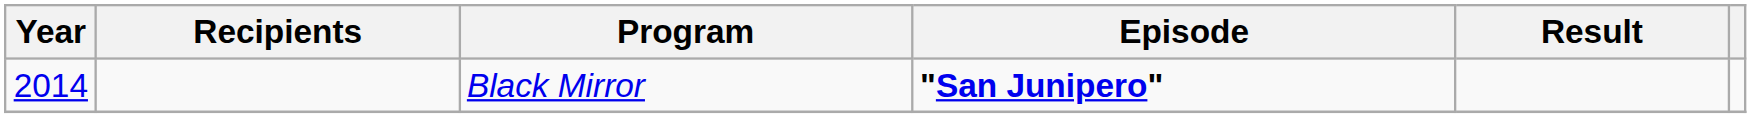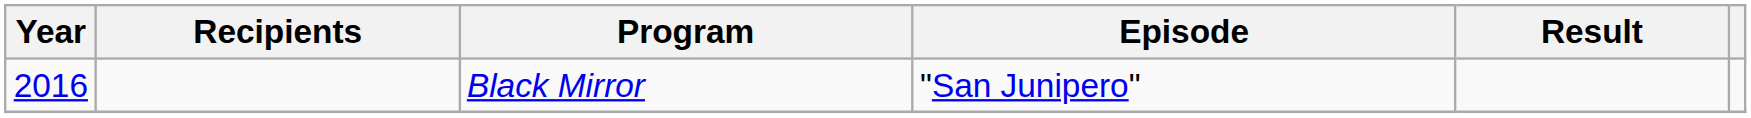Black Mirror | Year: 2014 -> 2016
Black Mirror | Episode: bold -> normal
